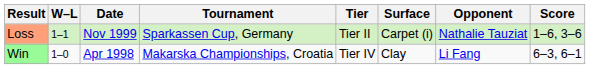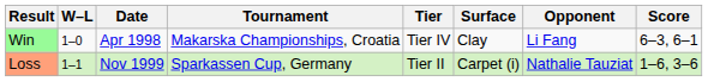rows swapped: Win <-> Loss
